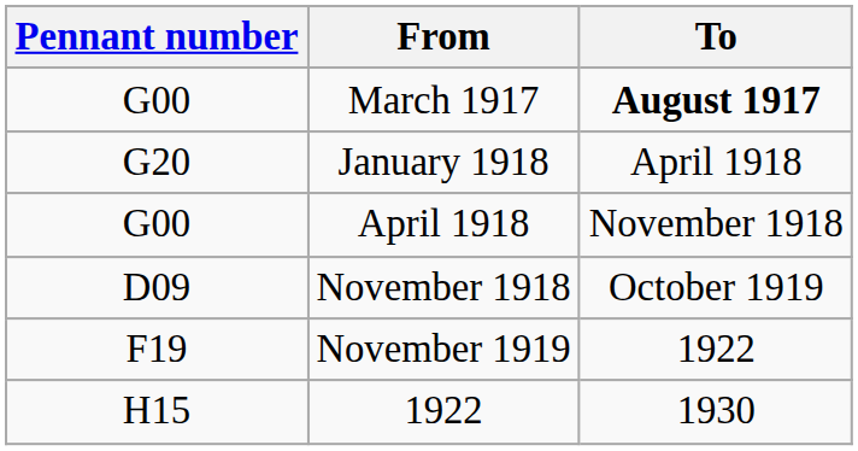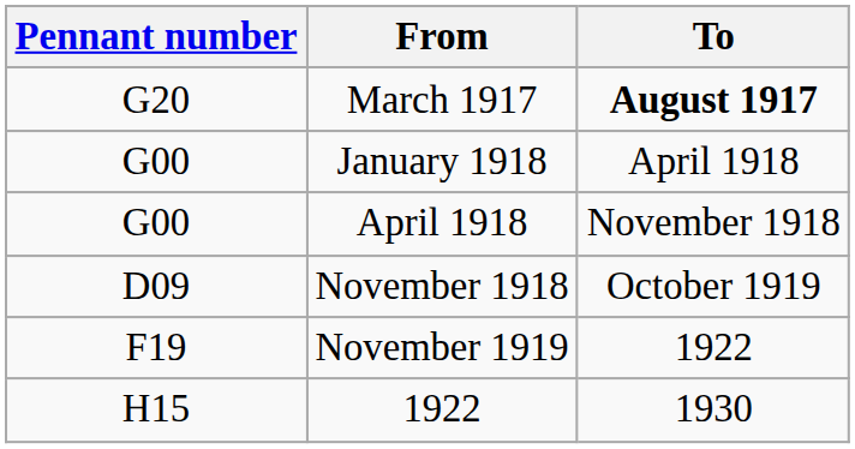March 1917 | Pennant number: G00 -> G20
January 1918 | Pennant number: G20 -> G00
